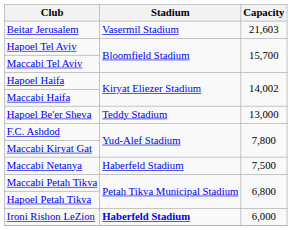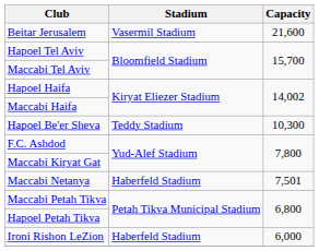Beitar Jerusalem | Capacity: 21,603 -> 21,600
Hapoel Be'er Sheva | Capacity: 13,000 -> 10,300
Maccabi Netanya | Capacity: 7,500 -> 7,501
Ironi Rishon LeZion | Stadium: bold -> normal
